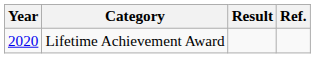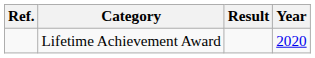columns swapped: Year <-> Ref.
